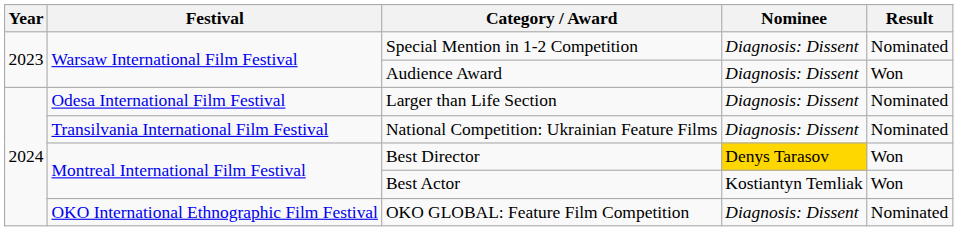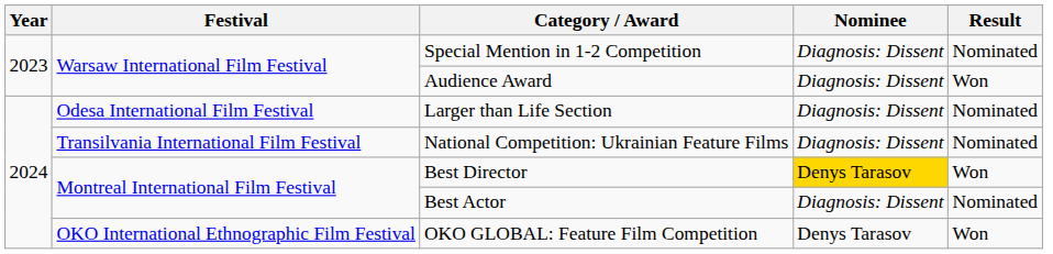Best Actor | Nominee: Kostiantyn Temliak -> Diagnosis: Dissent
Best Actor | Result: Won -> Nominated
OKO GLOBAL: Feature Film Competition | Nominee: Diagnosis: Dissent -> Denys Tarasov
OKO GLOBAL: Feature Film Competition | Result: Nominated -> Won
